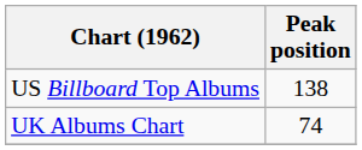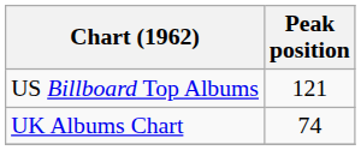US Billboard Top Albums | Peak position: 138 -> 121
